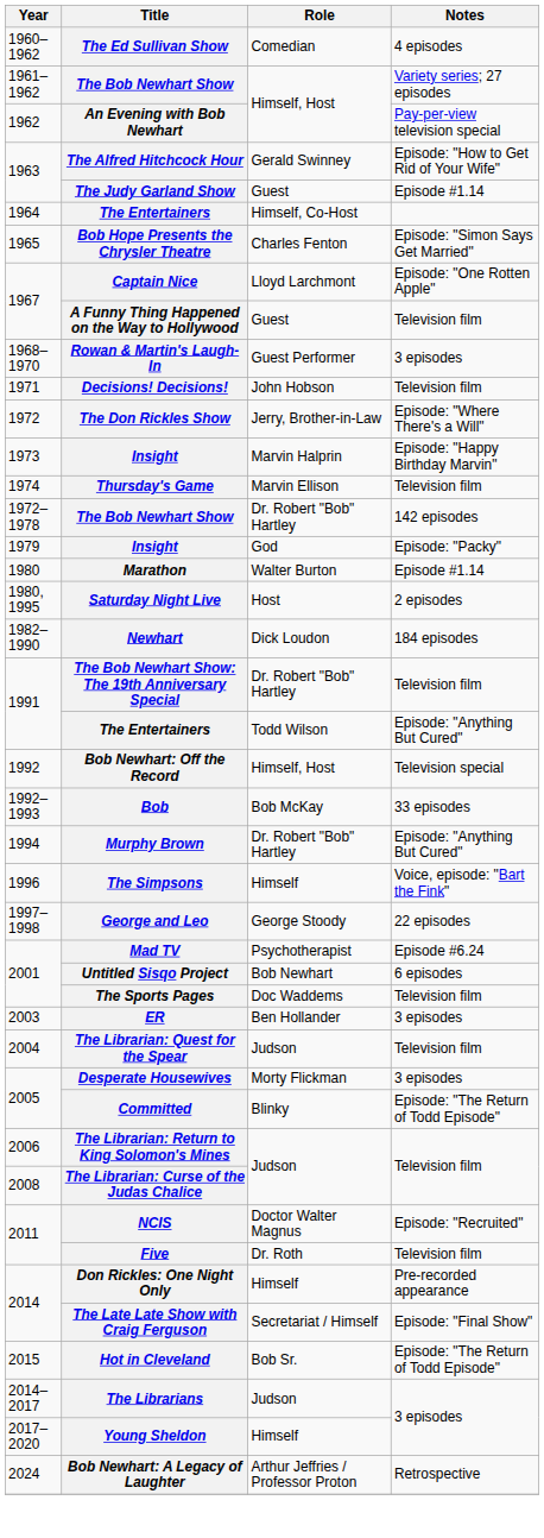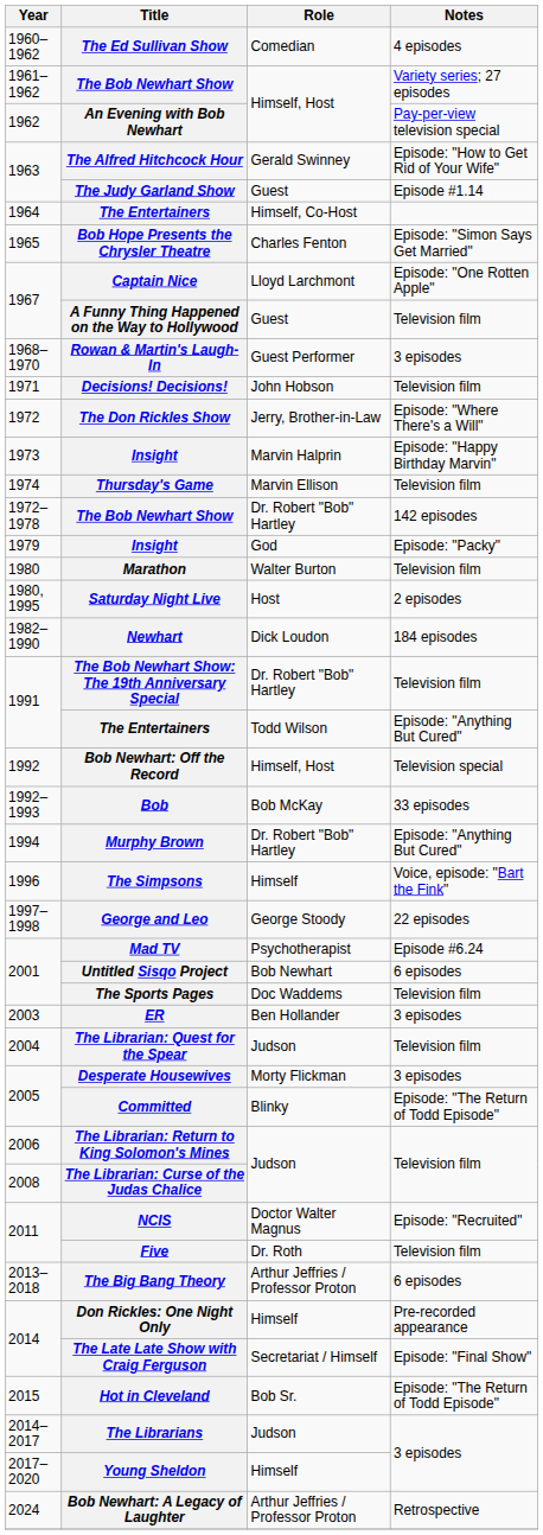Marathon | Notes: Episode #1.14 -> Television film
+ row: 2013–2018 | The Big Bang Theory | Arthur Jeffries / Professor Proton | 6 episodes
